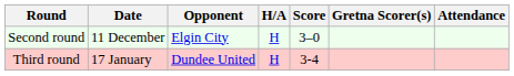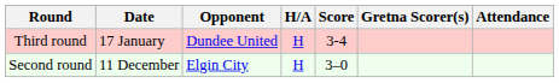rows swapped: Second round <-> Third round
